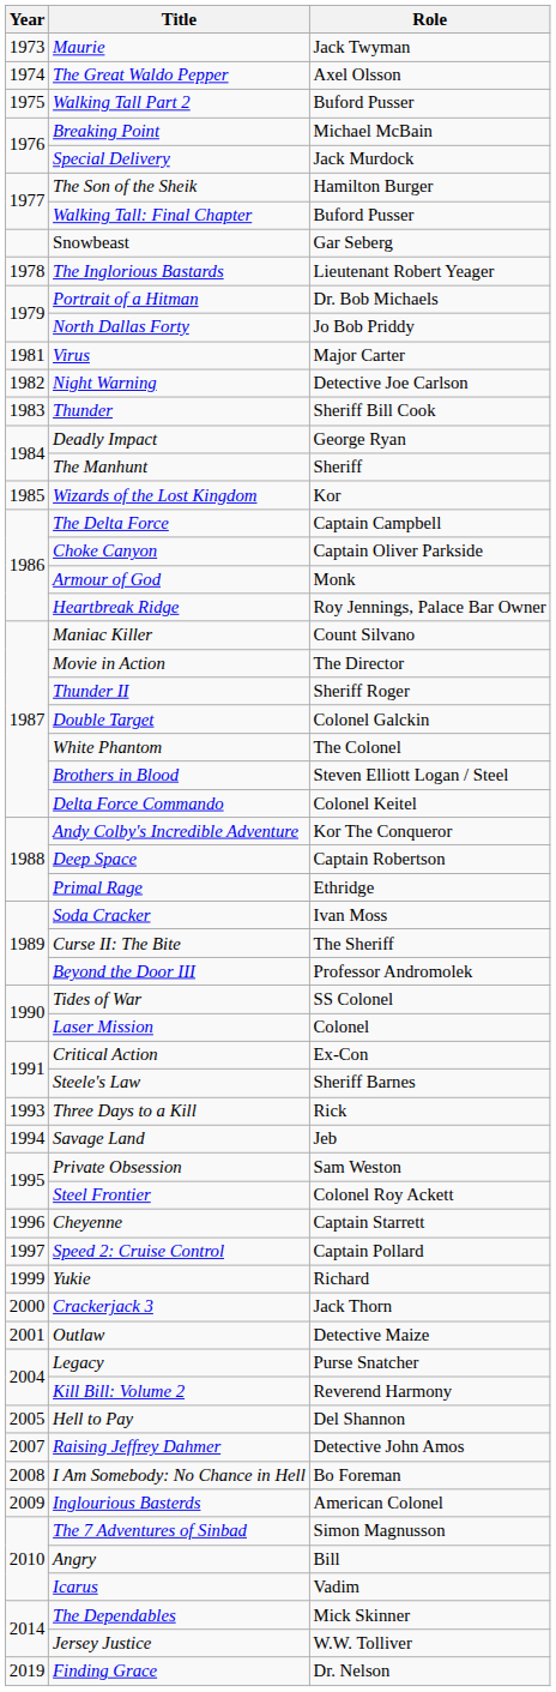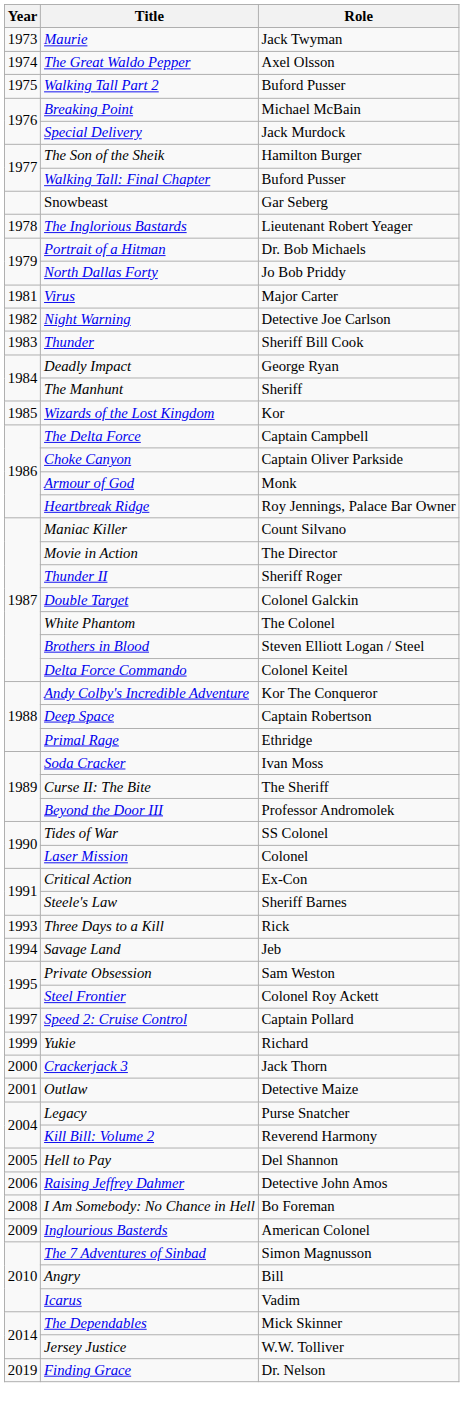- row: 1996 | Cheyenne | Captain Starrett
Raising Jeffrey Dahmer | Year: 2007 -> 2006
